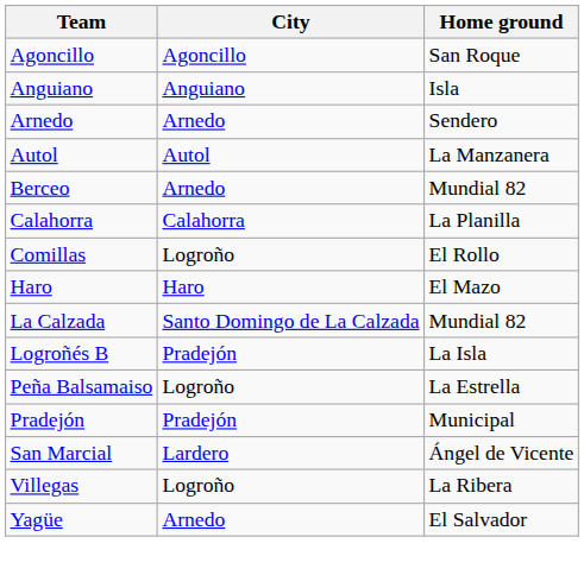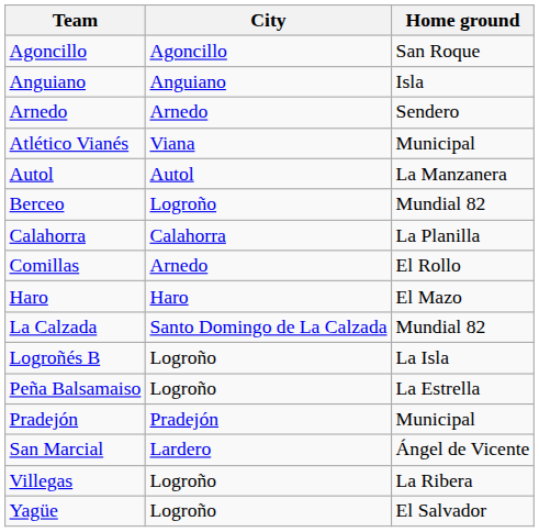+ row: Atlético Vianés | Viana | Municipal
Berceo | City: Arnedo -> Logroño
Comillas | City: Logroño -> Arnedo
Logroñés B | City: Pradejón -> Logroño
Yagüe | City: Arnedo -> Logroño
